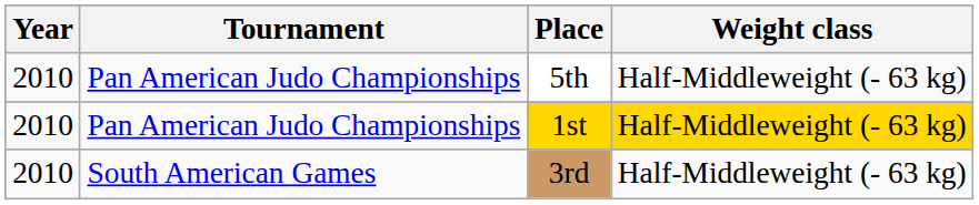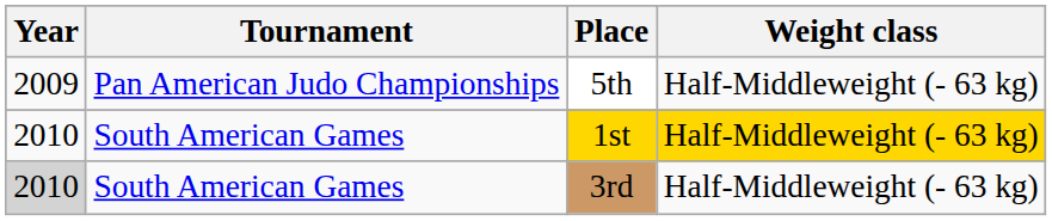5th | Year: 2010 -> 2009
1st | Tournament: Pan American Judo Championships -> South American Games
3rd | Year: no background -> lightgrey background
